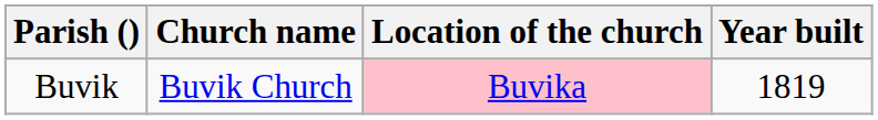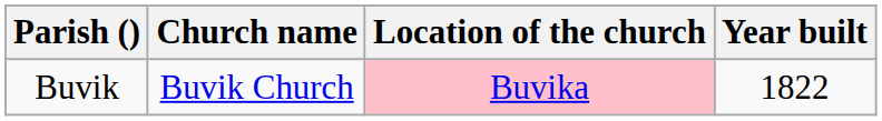Buvik | Year built: 1819 -> 1822
